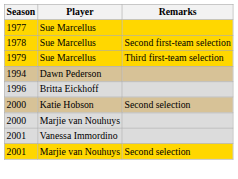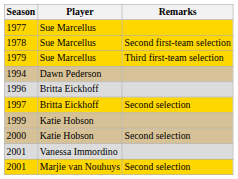+ row: 1997 | Britta Eickhoff | Second selection
+ row: 1999 | Katie Hobson
- row: 2000 | Marjie van Nouhuys
